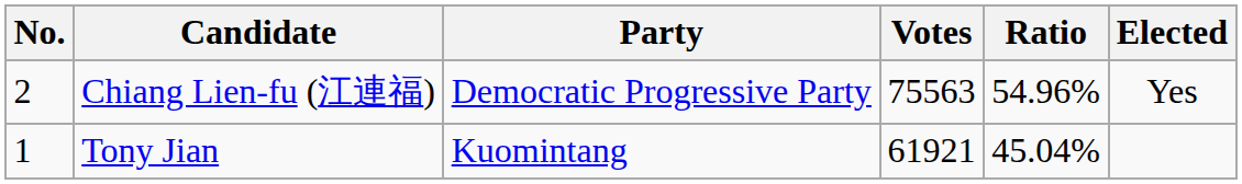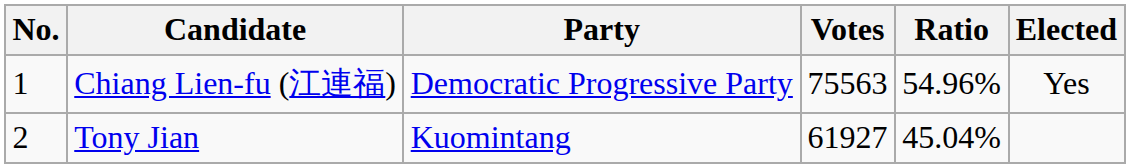Chiang Lien-fu (江連福) | No.: 2 -> 1
Tony Jian | No.: 1 -> 2
Tony Jian | Votes: 61921 -> 61927
